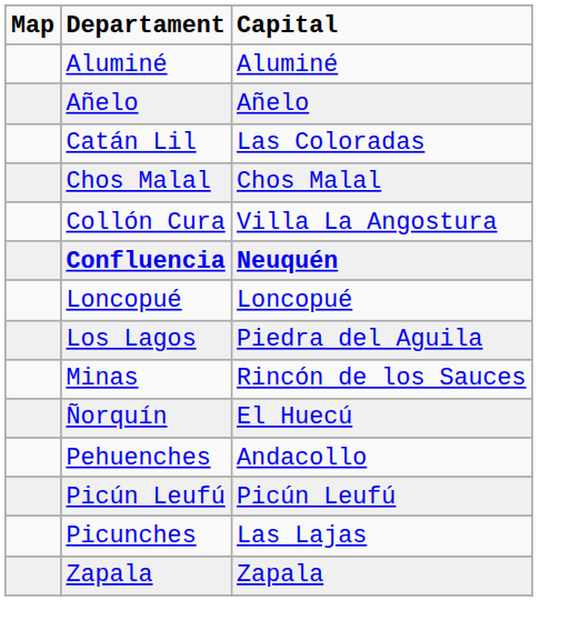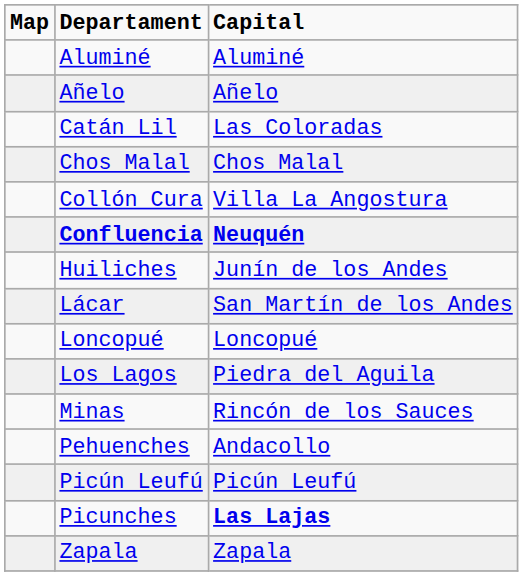+ row: Huiliches | Junín de los Andes
+ row: Lácar | San Martín de los Andes
- row: Ñorquín | El Huecú
Picunches | Capital: normal -> bold
